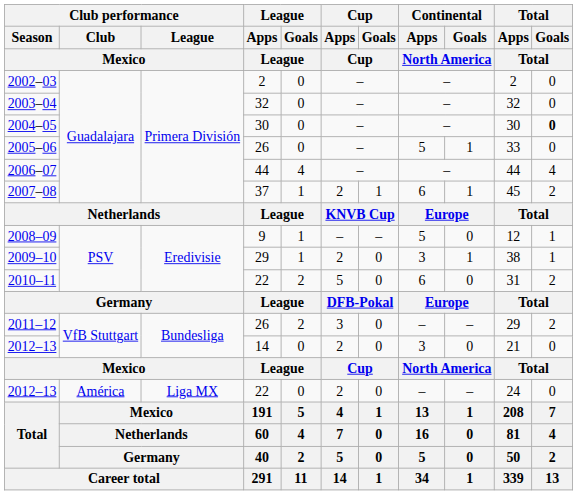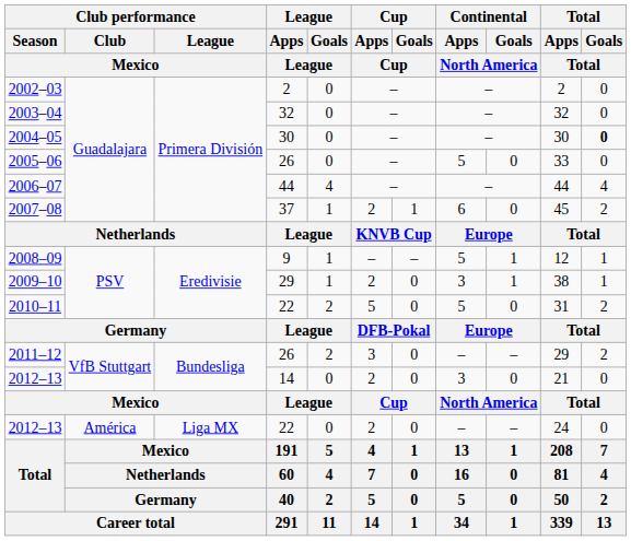2005–06 | Continental / Goals / North America: 1 -> 0
2007–08 | Continental / Goals / North America: 1 -> 0
2008–09 | Continental / Goals / North America: 0 -> 1
2010–11 | Continental / Apps / North America: 6 -> 5
